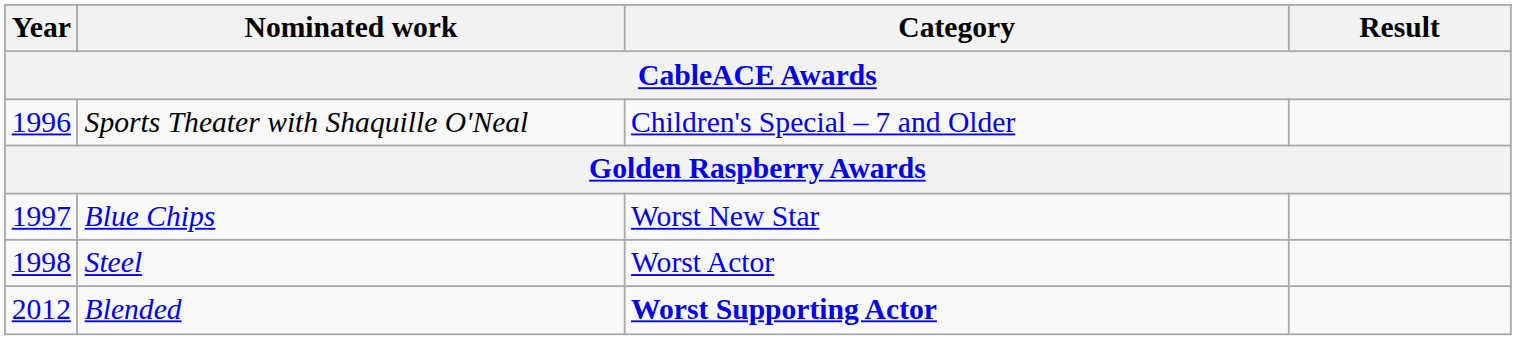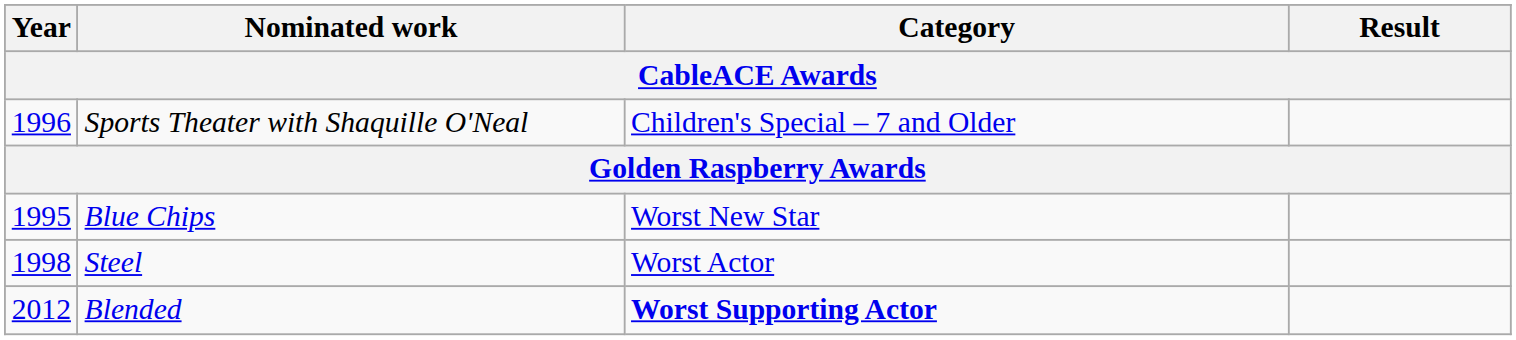Blue Chips | Year: 1997 -> 1995
